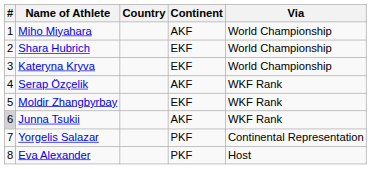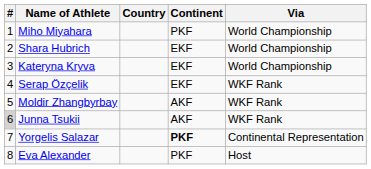Miho Miyahara | Continent: AKF -> PKF
Serap Özçelik | Continent: AKF -> EKF
Moldir Zhangbyrbay | Continent: EKF -> AKF
Yorgelis Salazar | Continent: normal -> bold
